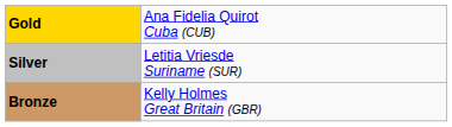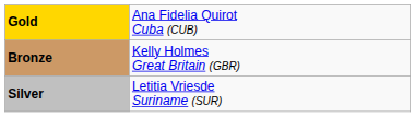rows swapped: Silver <-> Bronze
